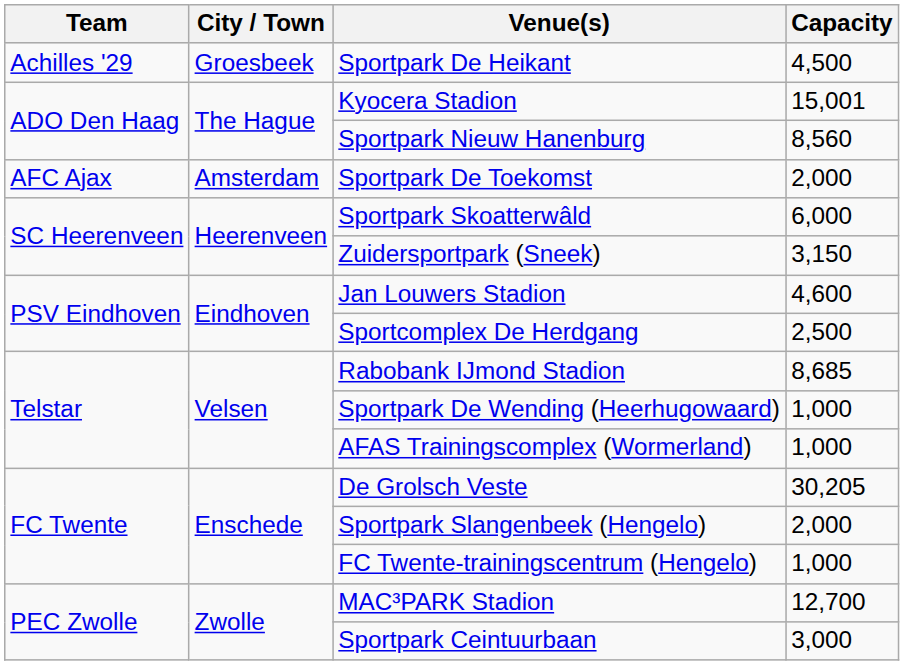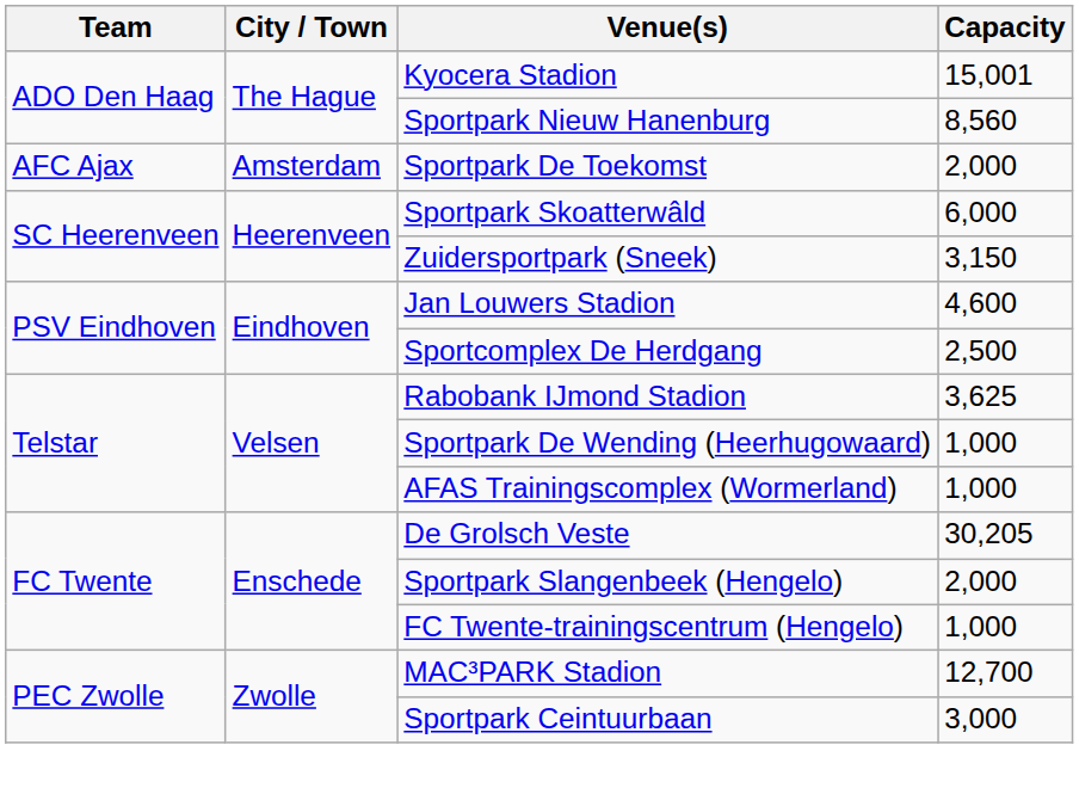- row: Achilles '29 | Groesbeek | Sportpark De Heikant | 4,500
Rabobank IJmond Stadion | Capacity: 8,685 -> 3,625
